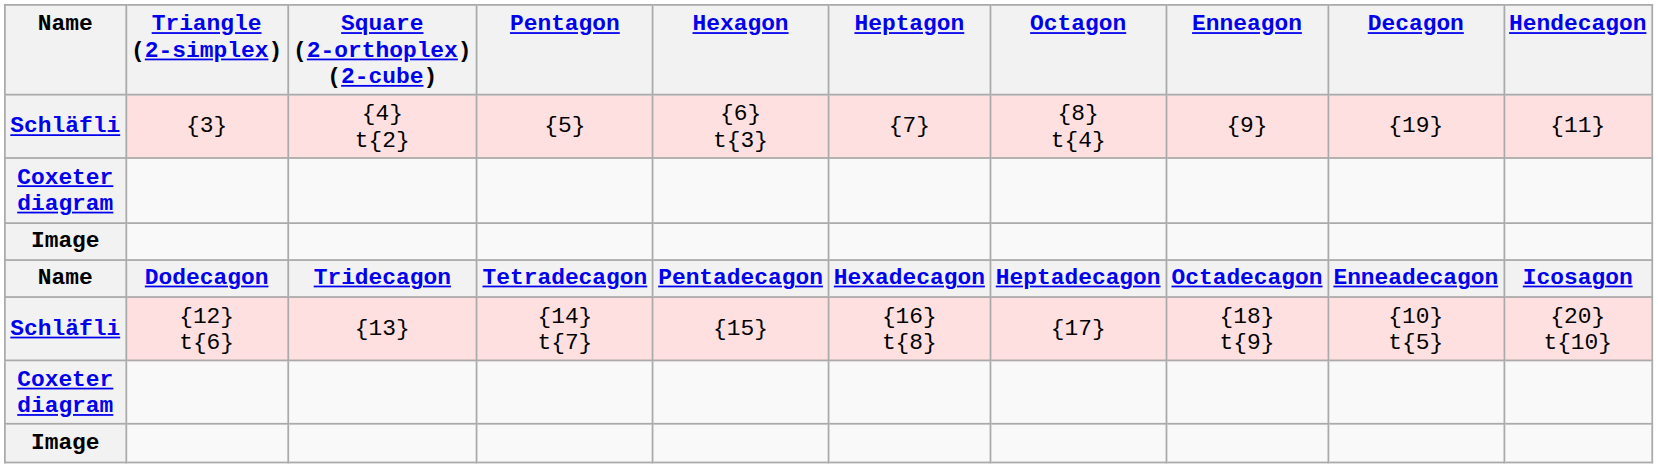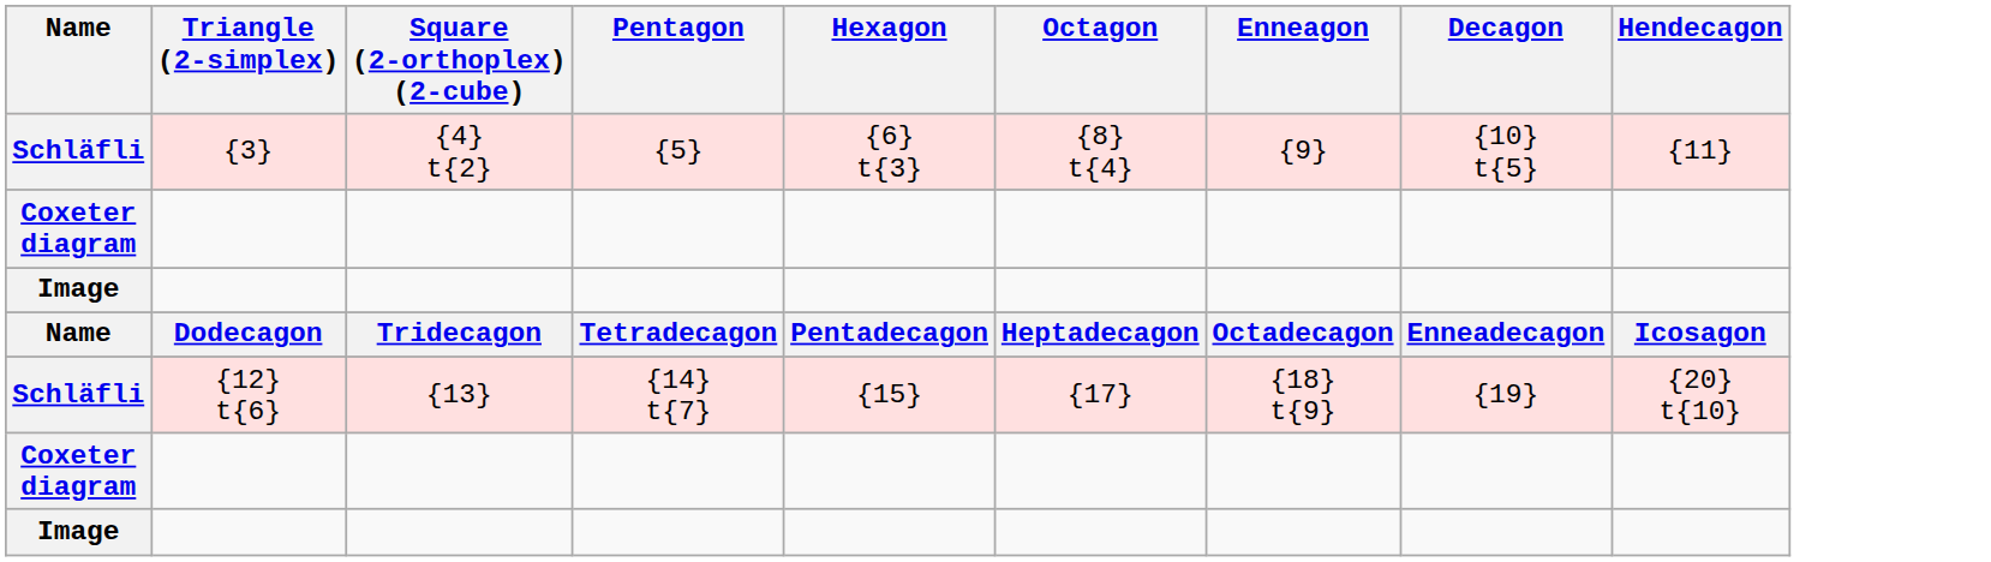- column: Heptagon | {7} | Hexadecagon | {16} t{8}
Schläfli / {3} | Decagon: {19} -> {10} t{5}
Schläfli / {12} t{6} | Decagon: {10} t{5} -> {19}
